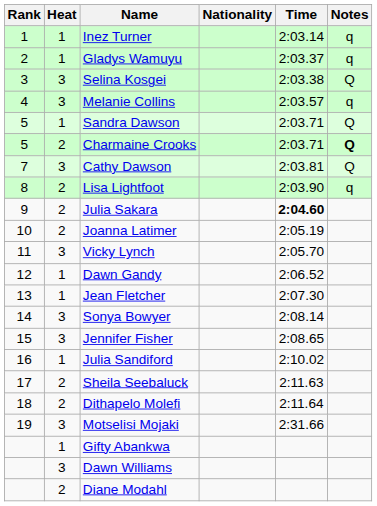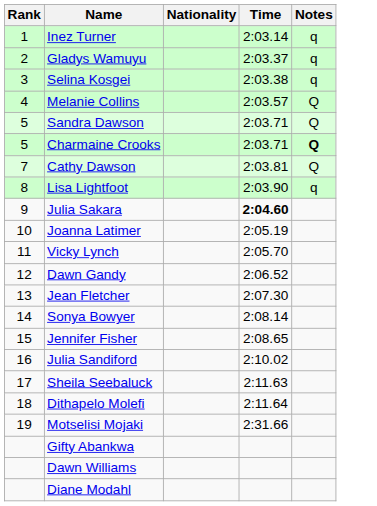- column: Heat | 1 | 1 | 3 | 3 | 1 | 2 | 3 | 2 | 2 | 2 | 3 | 1 | 1 | 3 | 3 | 1 | 2 | 2 | 3 | 1 | 3 | 2
Selina Kosgei | Notes: Q -> q
Melanie Collins | Notes: q -> Q
